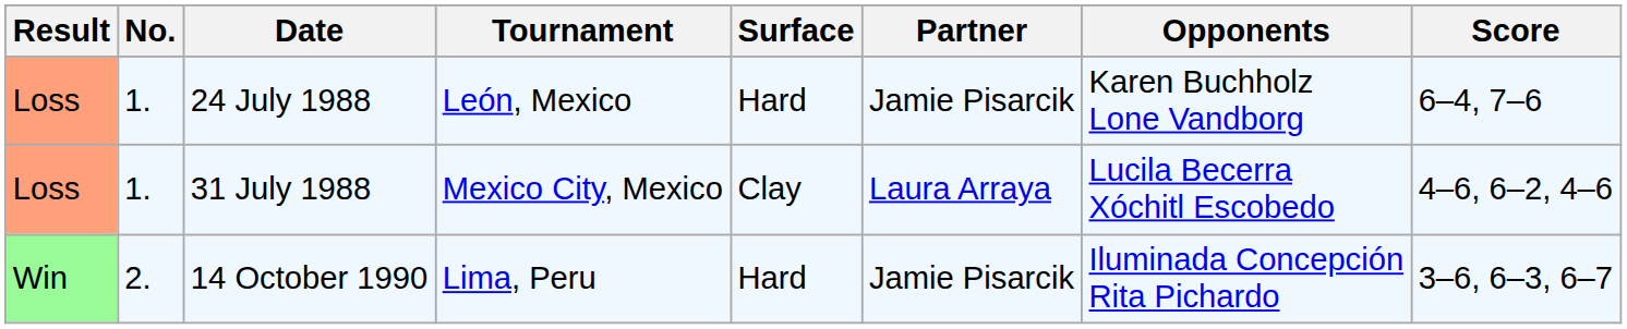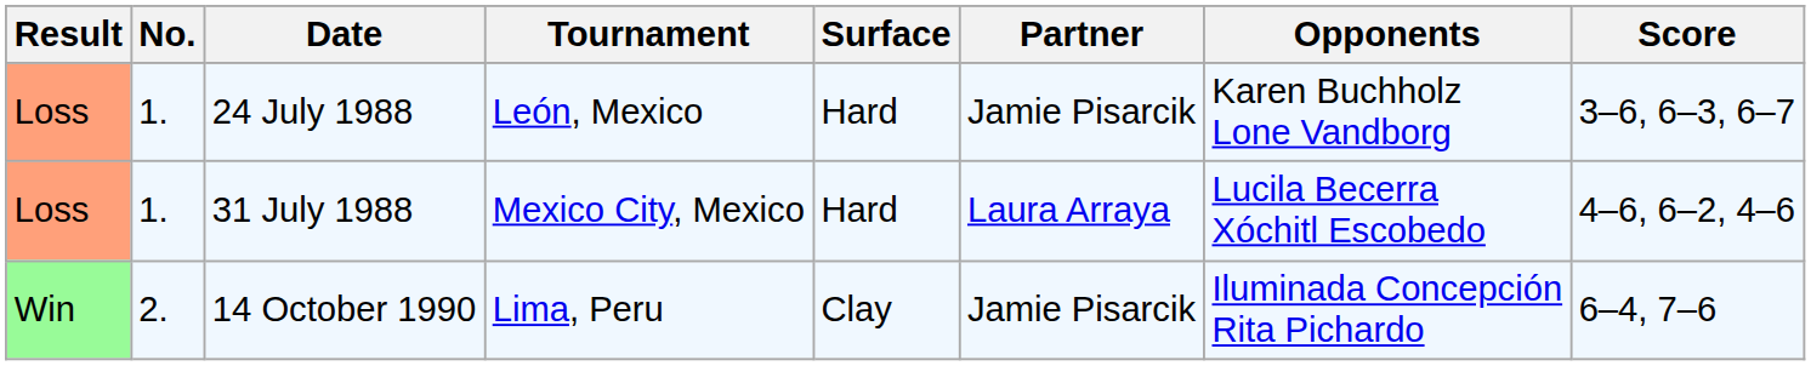24 July 1988 | Score: 6–4, 7–6 -> 3–6, 6–3, 6–7
31 July 1988 | Surface: Clay -> Hard
14 October 1990 | Surface: Hard -> Clay
14 October 1990 | Score: 3–6, 6–3, 6–7 -> 6–4, 7–6
